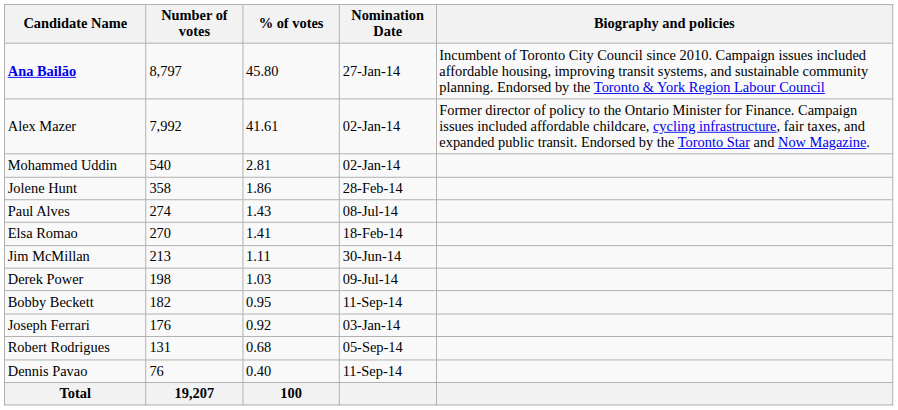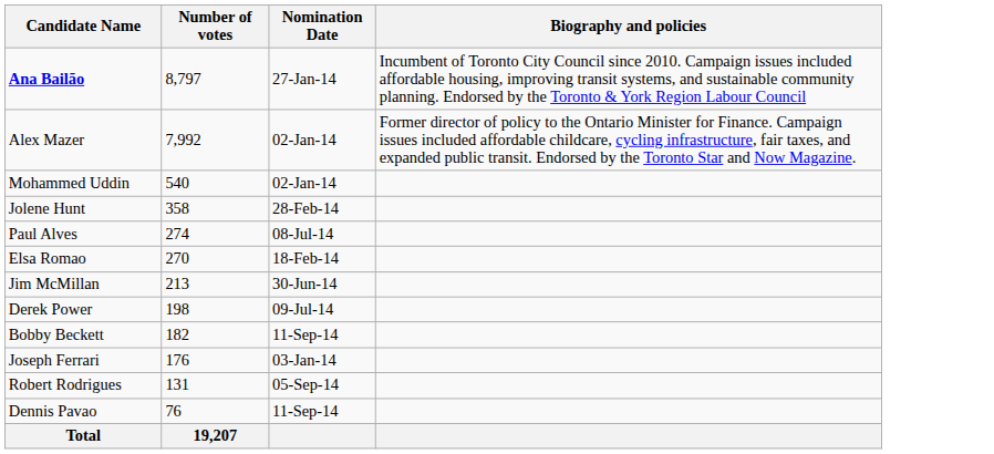- column: % of votes | 45.80 | 41.61 | 2.81 | 1.86 | 1.43 | 1.41 | 1.11 | 1.03 | 0.95 | 0.92 | 0.68 | 0.40 | 100
